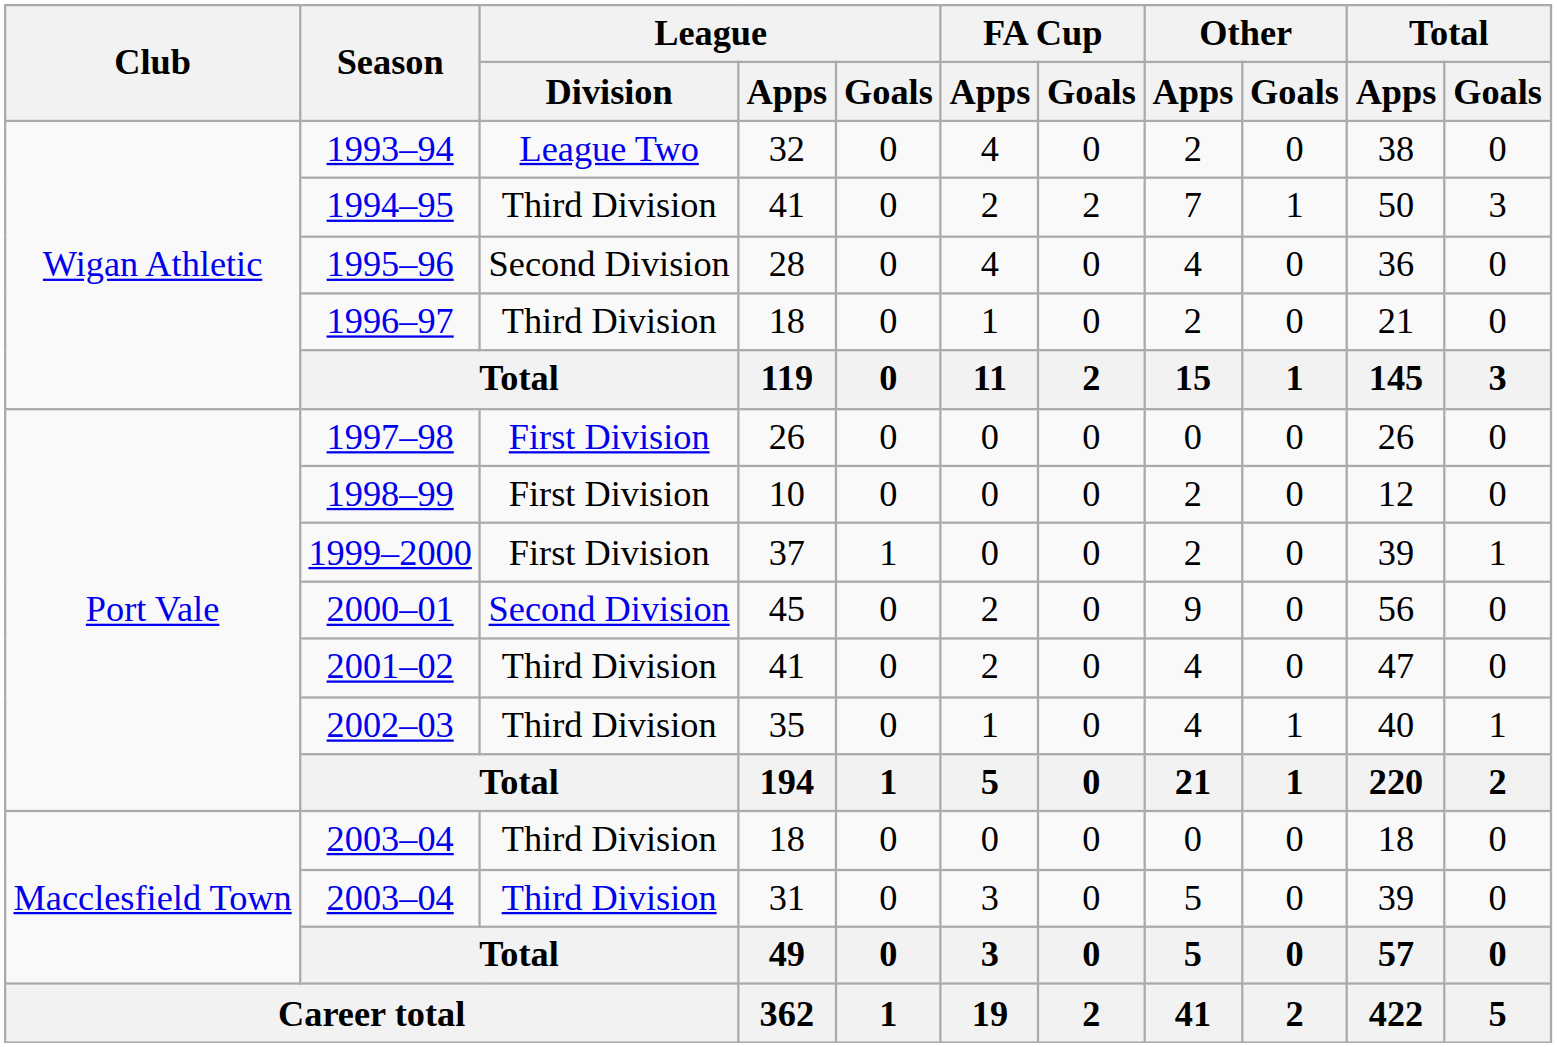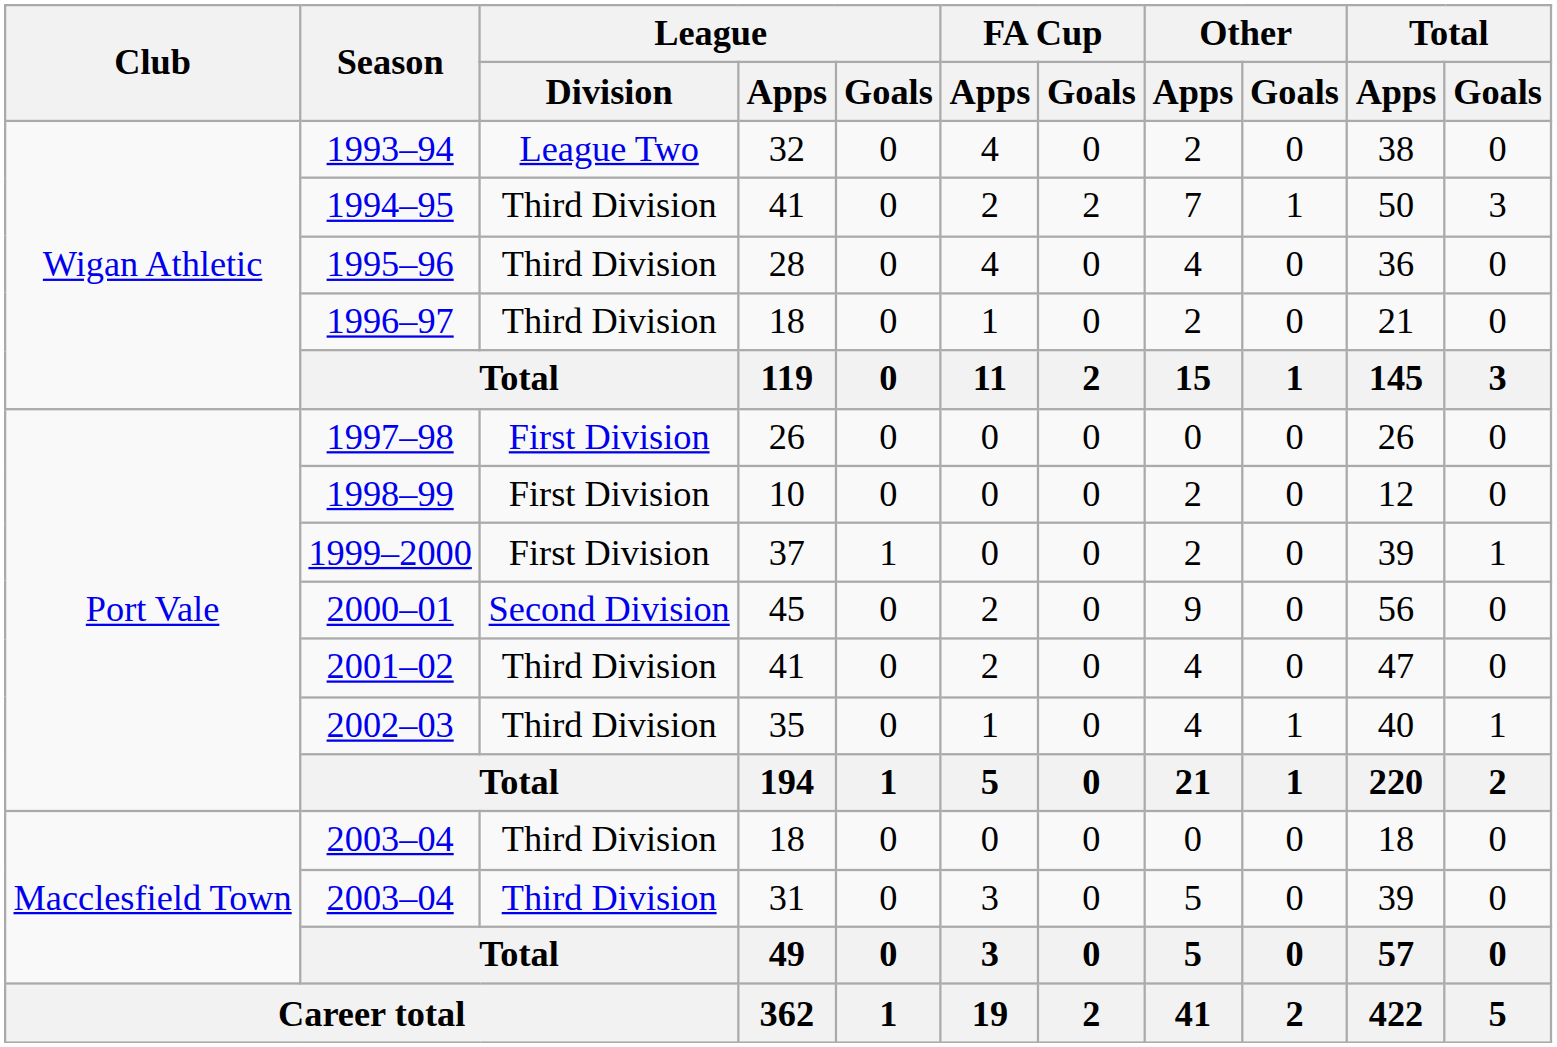1995–96 | League / Division: Second Division -> Third Division
